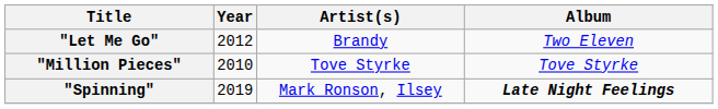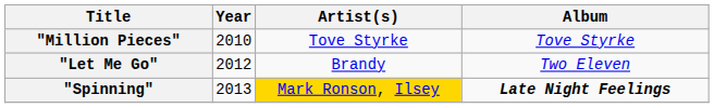rows swapped: "Million Pieces" <-> "Let Me Go"
"Spinning" | Year: 2019 -> 2013
"Spinning" | Artist(s): no background -> gold background
